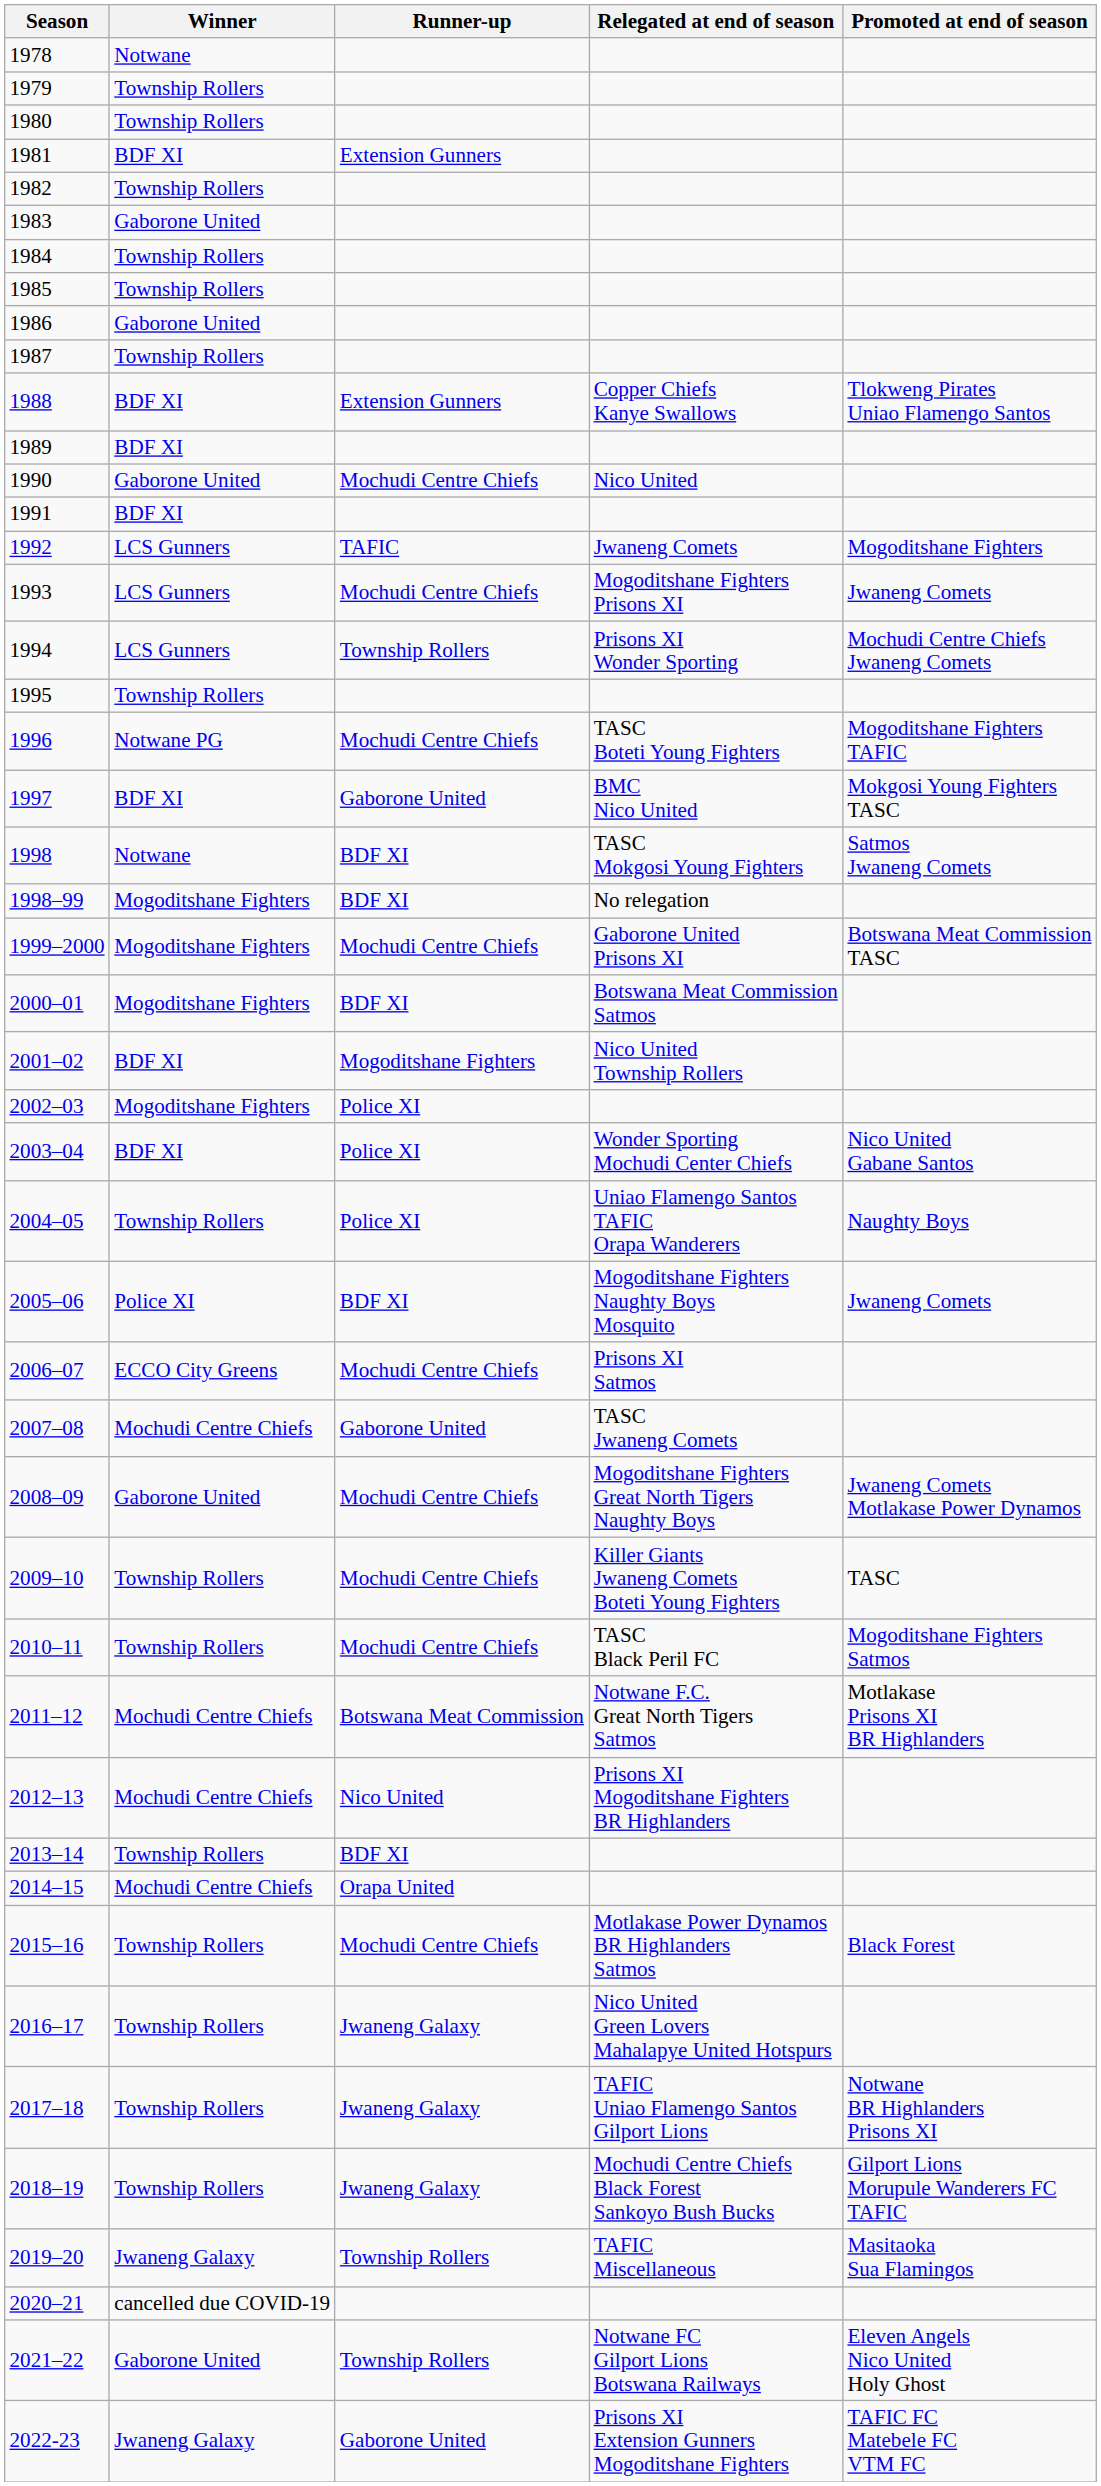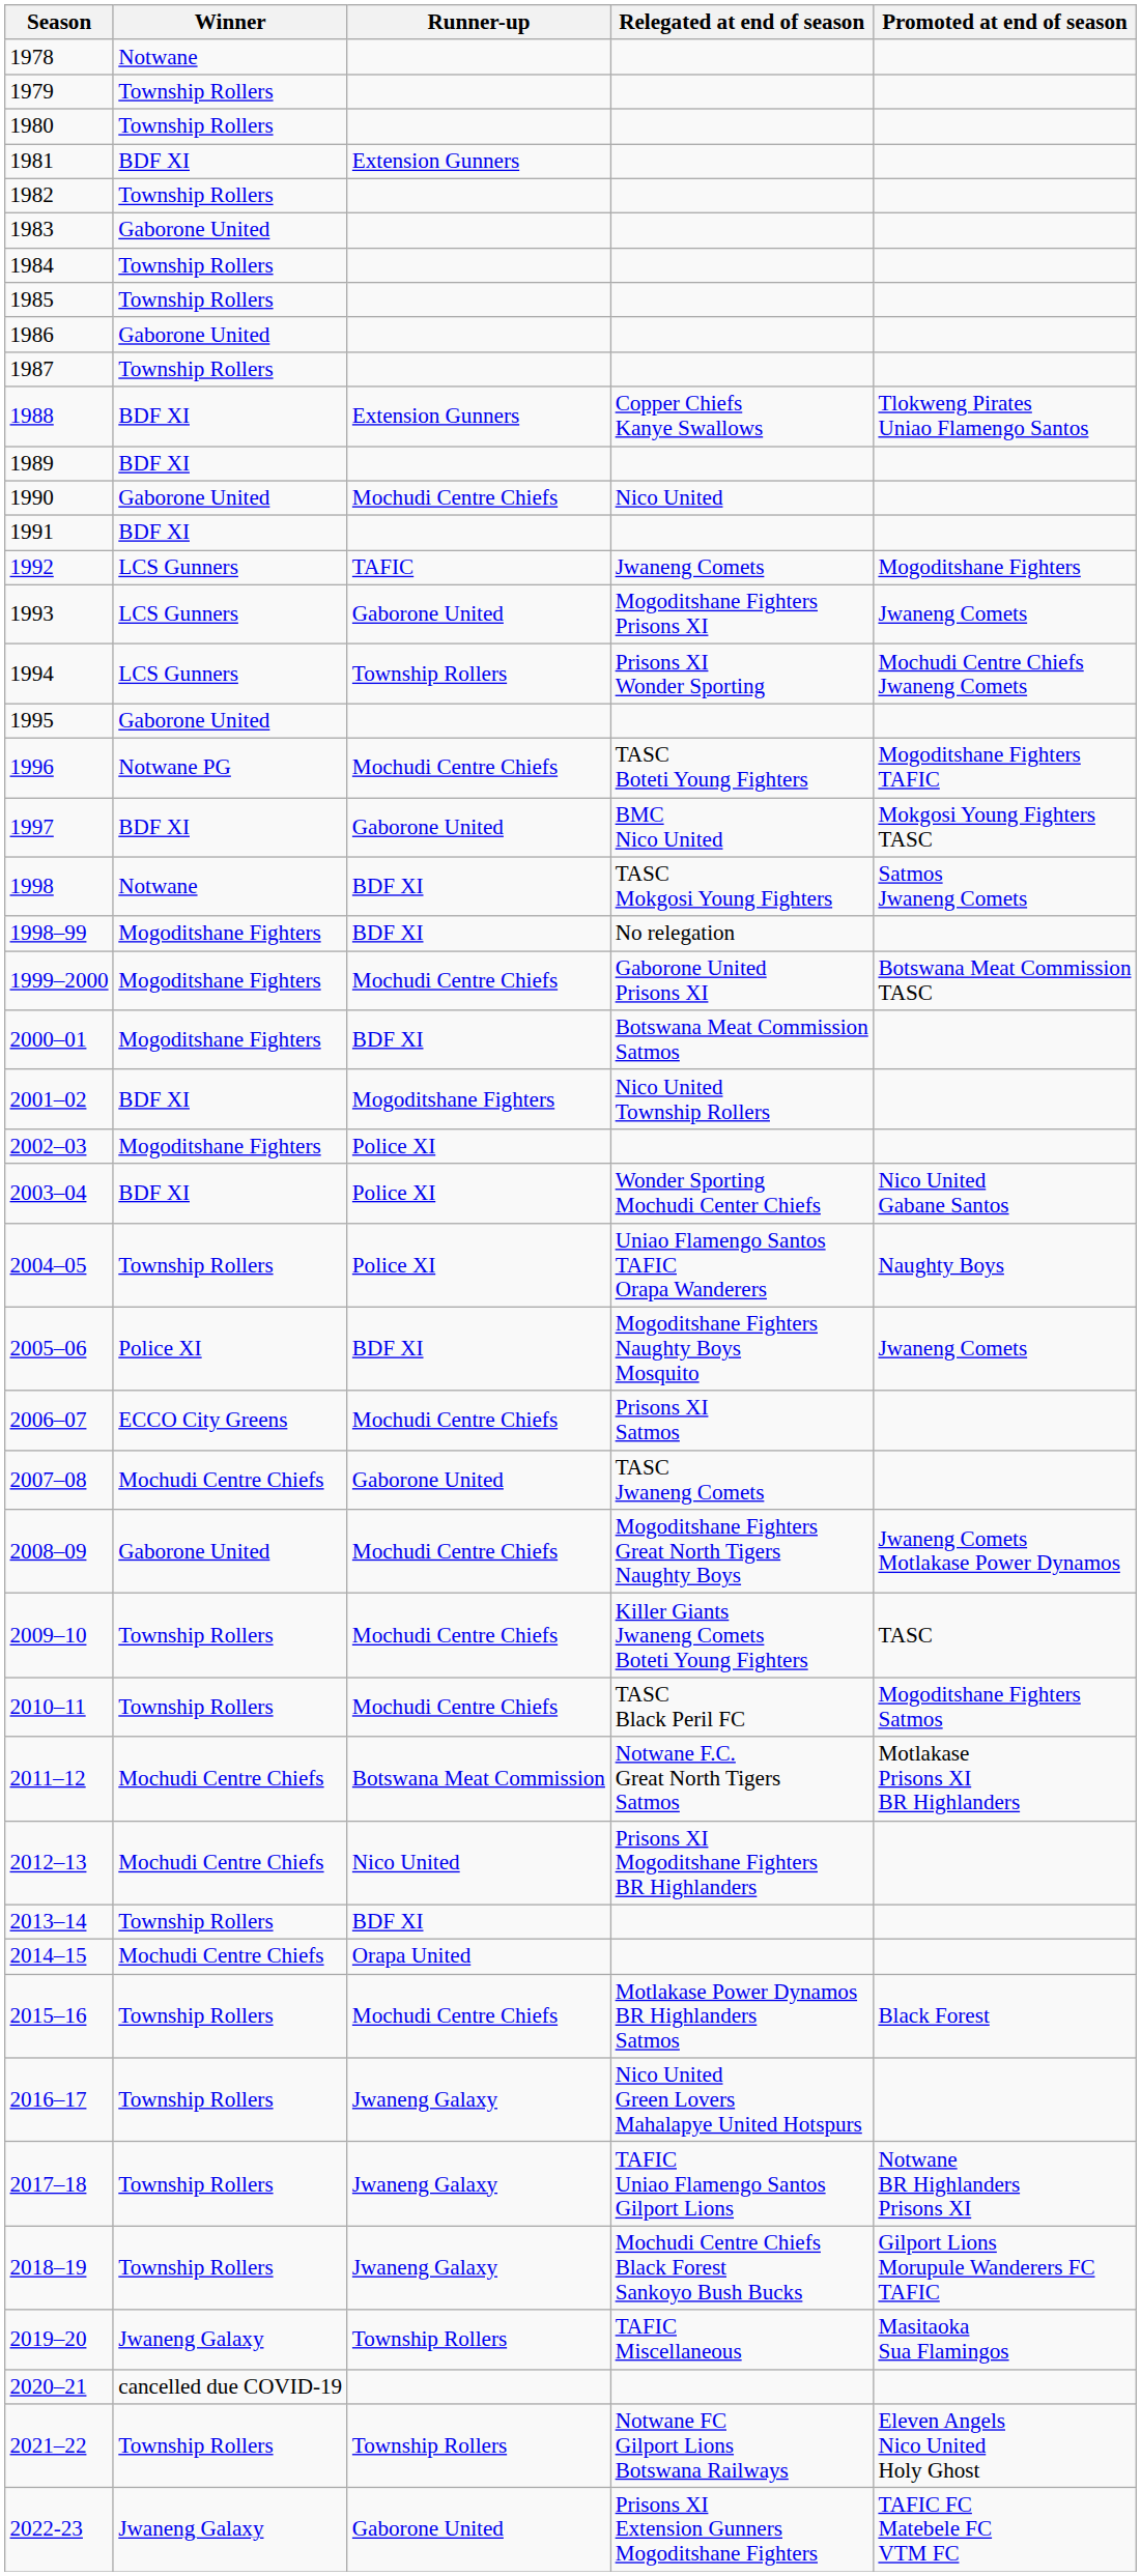1993 | Runner-up: Mochudi Centre Chiefs -> Gaborone United
1995 | Winner: Township Rollers -> Gaborone United
2021–22 | Winner: Gaborone United -> Township Rollers
